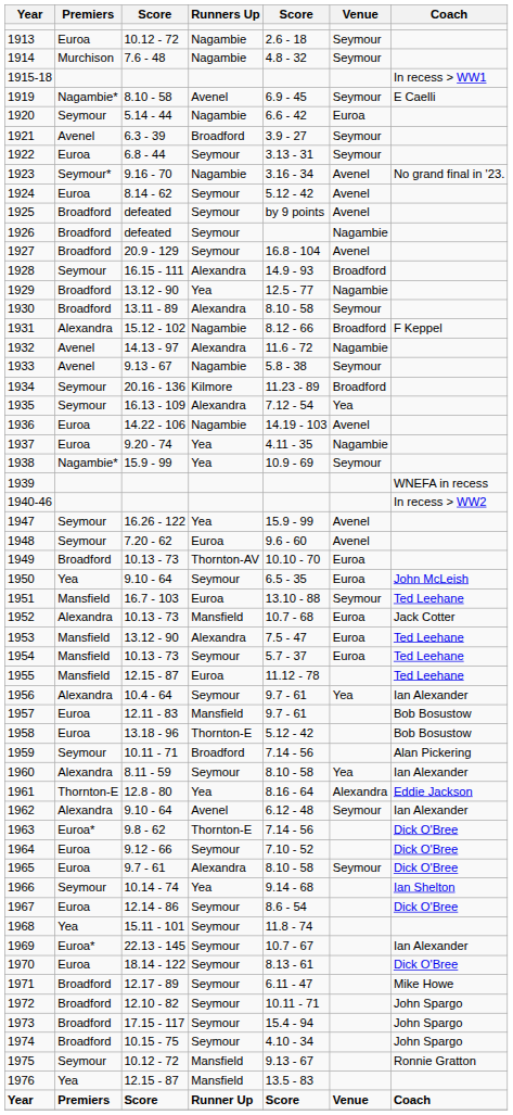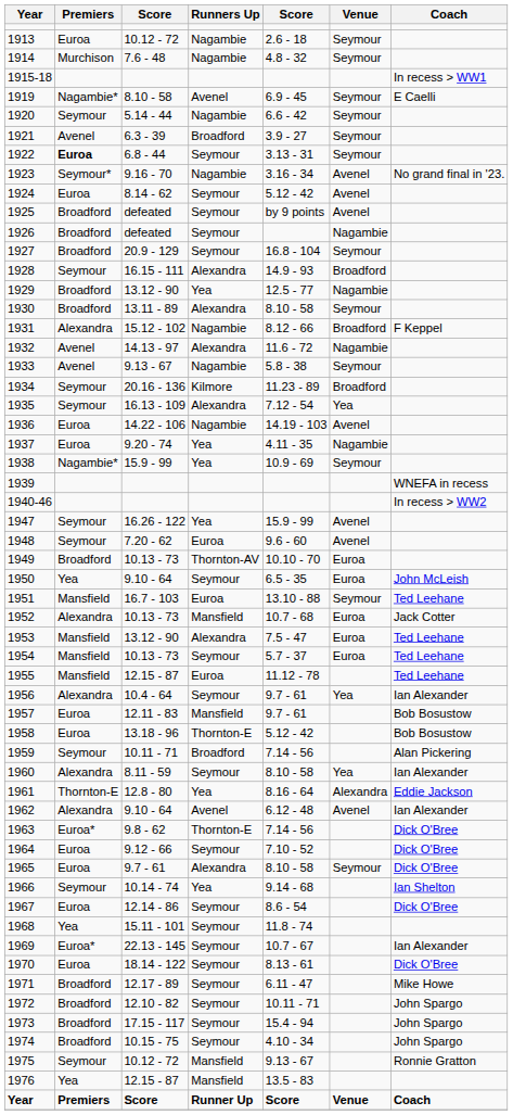1920 | Venue: Euroa -> Seymour
1922 | Premiers: normal -> bold
1927 | Venue: Avenel -> Seymour
1962 | Venue: Seymour -> Avenel
